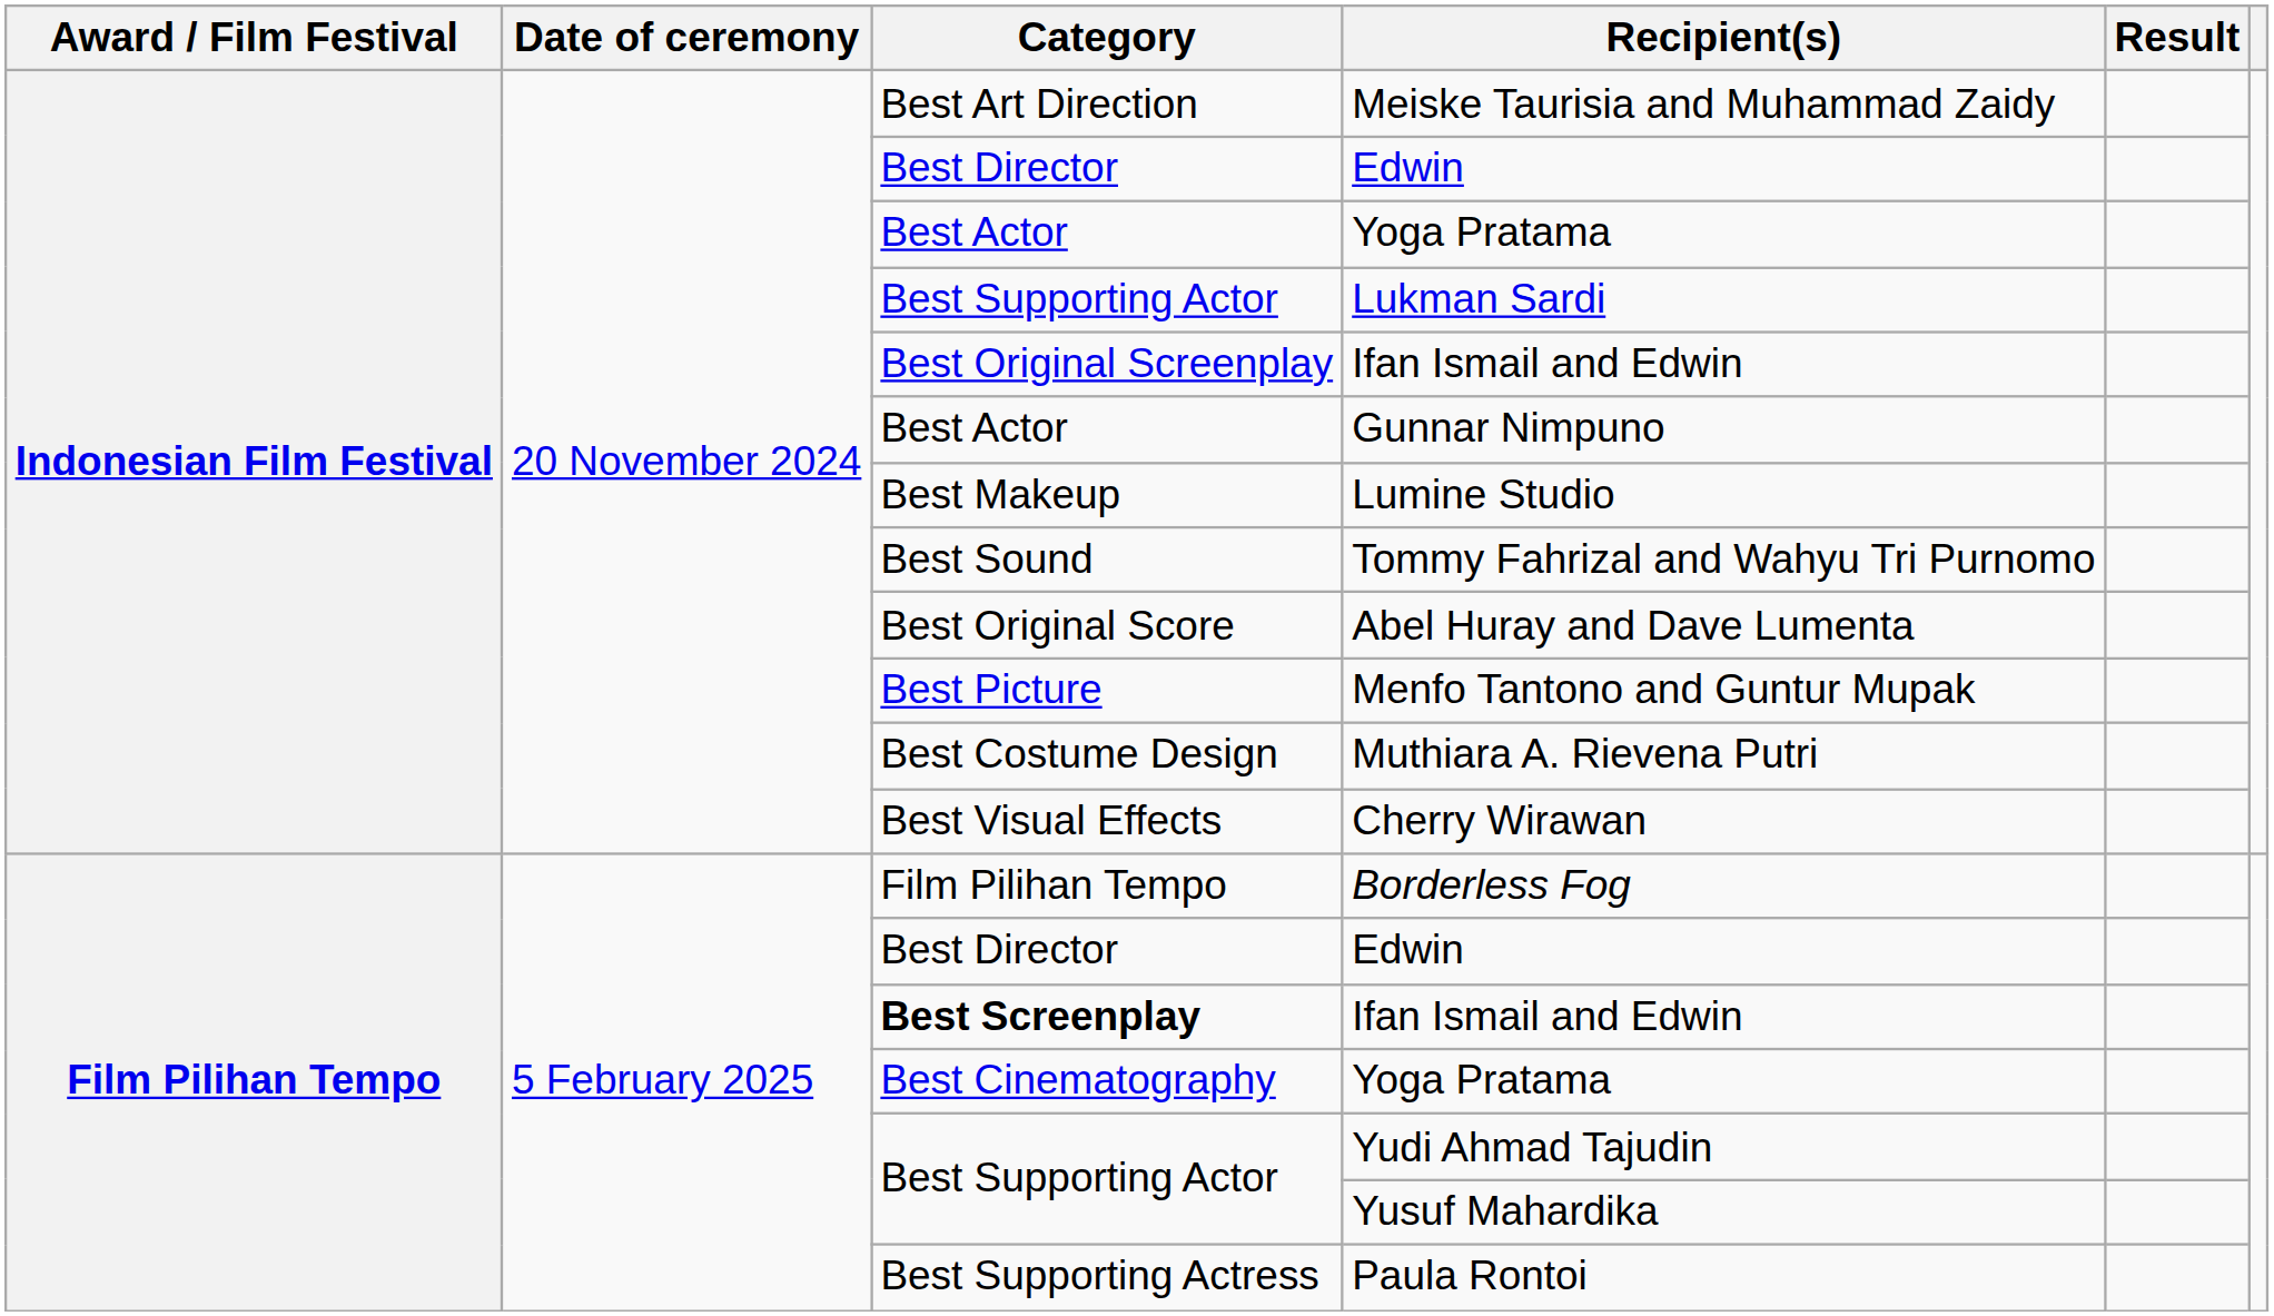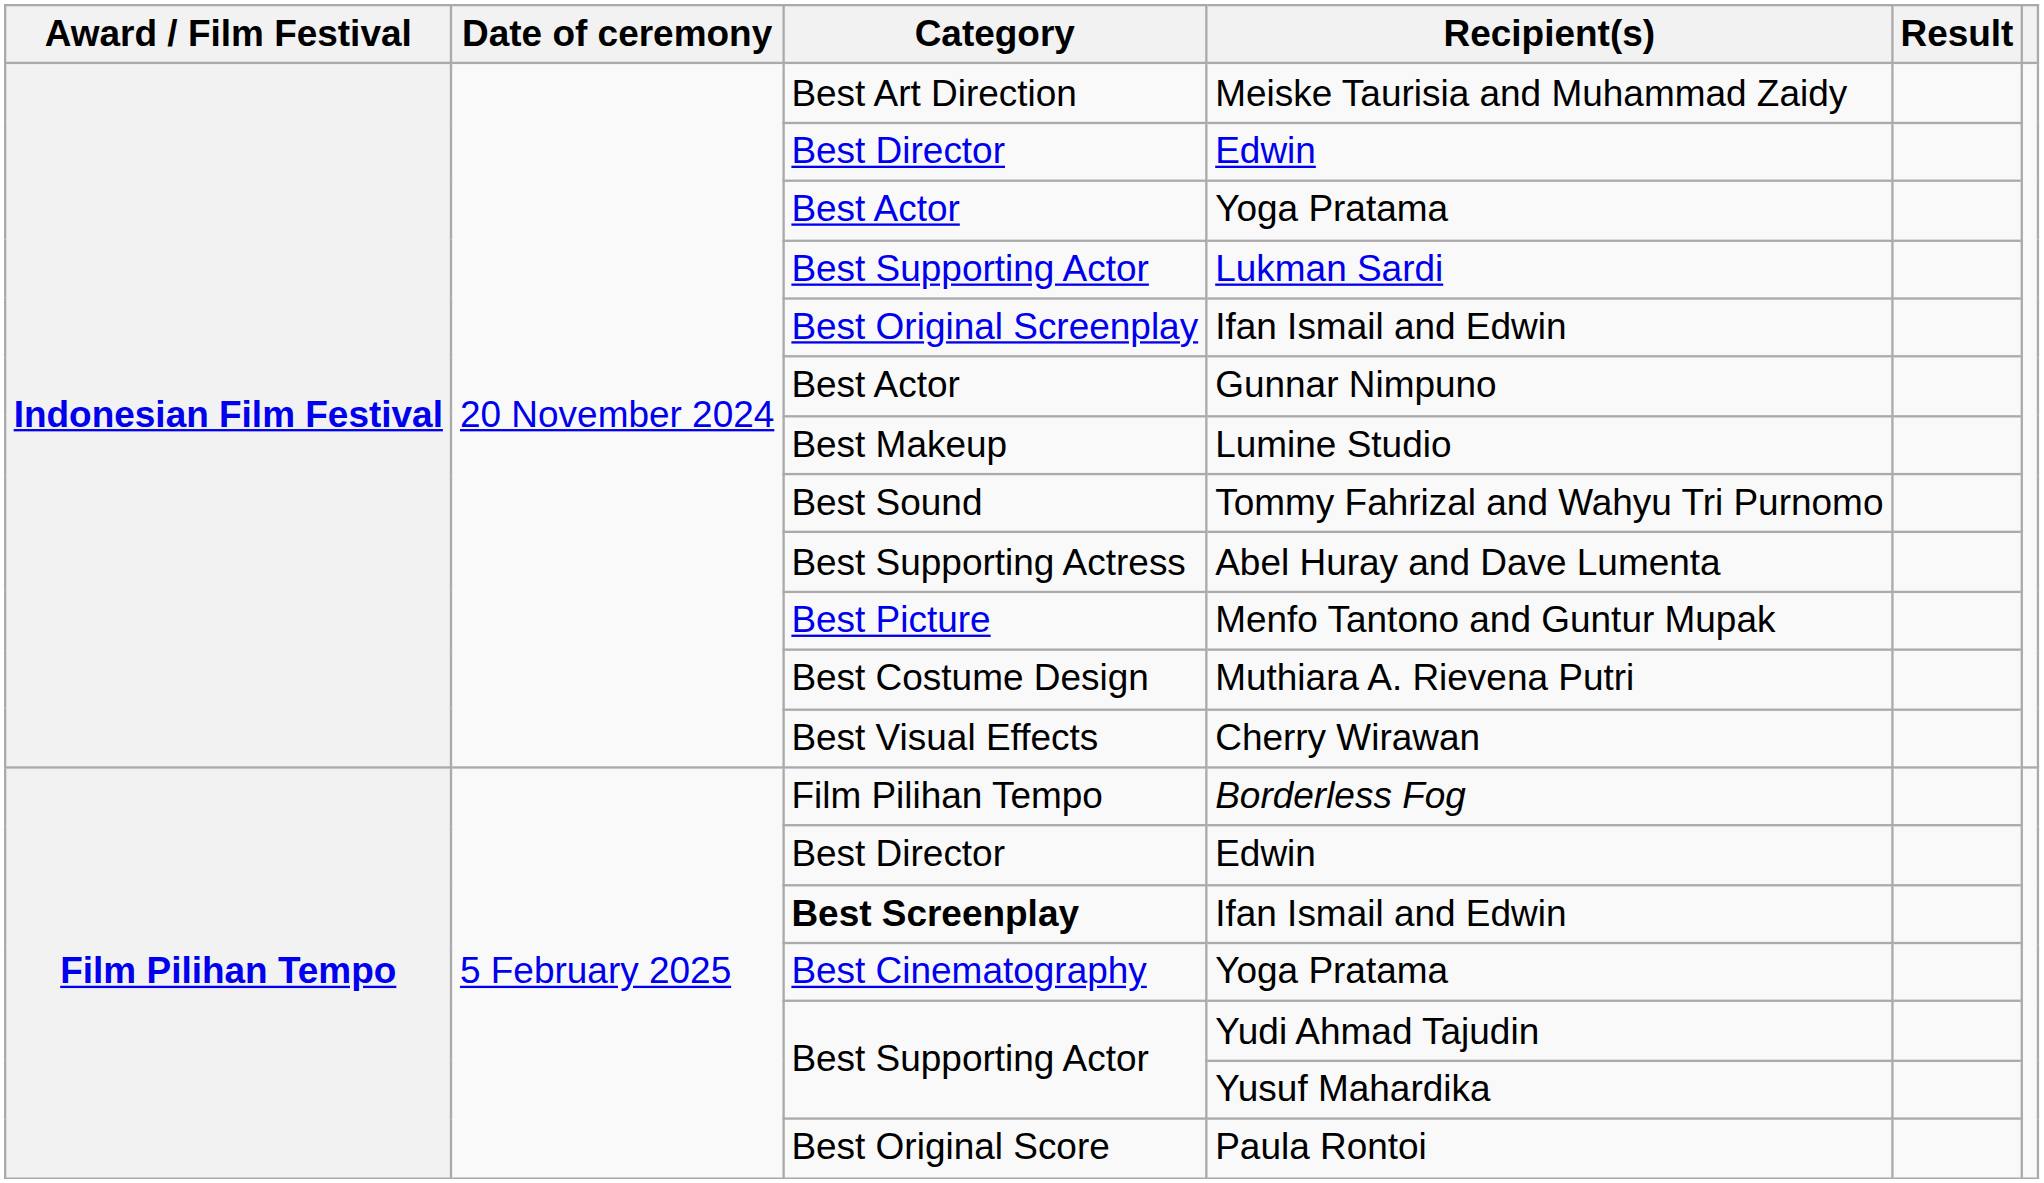Abel Huray and Dave Lumenta | Category: Best Original Score -> Best Supporting Actress
Paula Rontoi | Category: Best Supporting Actress -> Best Original Score
